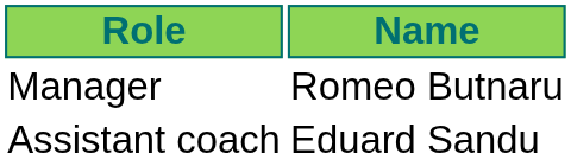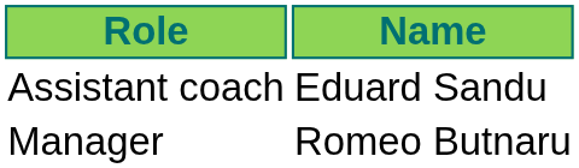rows swapped: Manager <-> Assistant coach
